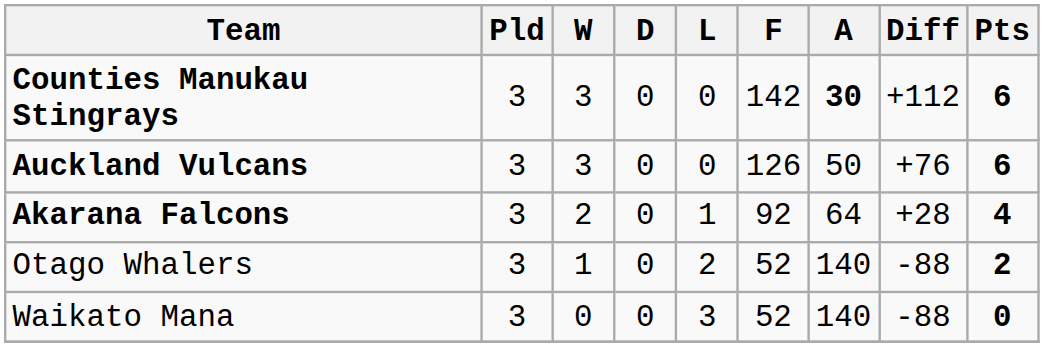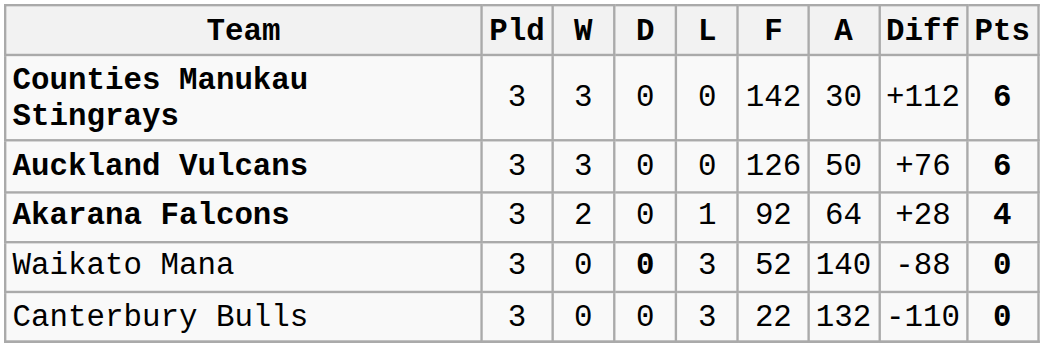Counties Manukau Stingrays | A: bold -> normal
- row: Otago Whalers | 3 | 1 | 0 | 2 | 52 | 140 | -88 | 2
Waikato Mana | D: normal -> bold
+ row: Canterbury Bulls | 3 | 0 | 0 | 3 | 22 | 132 | -110 | 0
